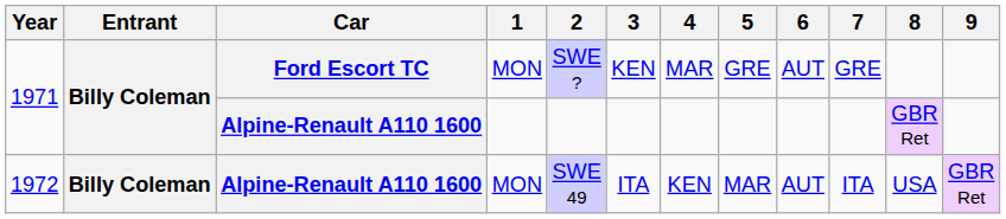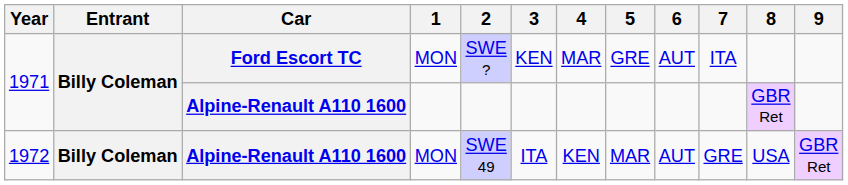1971 / Ford Escort TC | 7: GRE -> ITA
1972 | 7: ITA -> GRE
